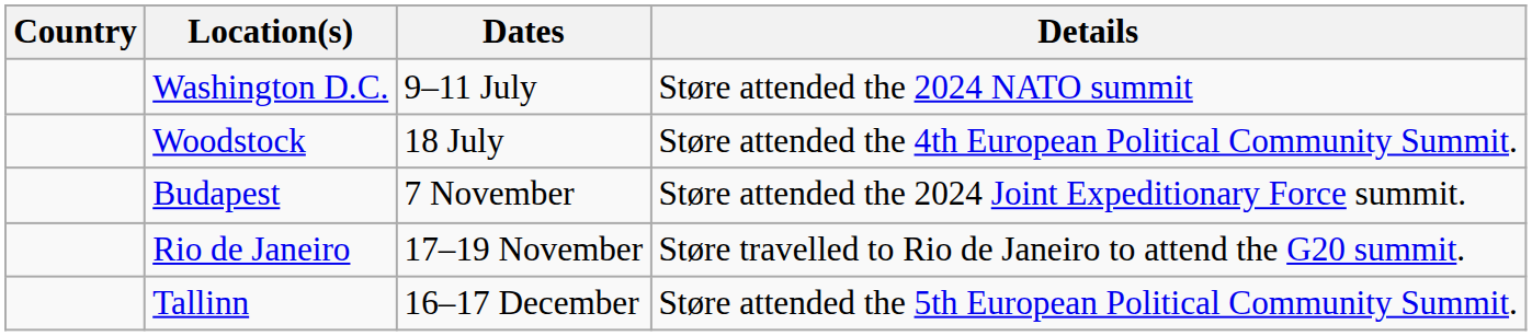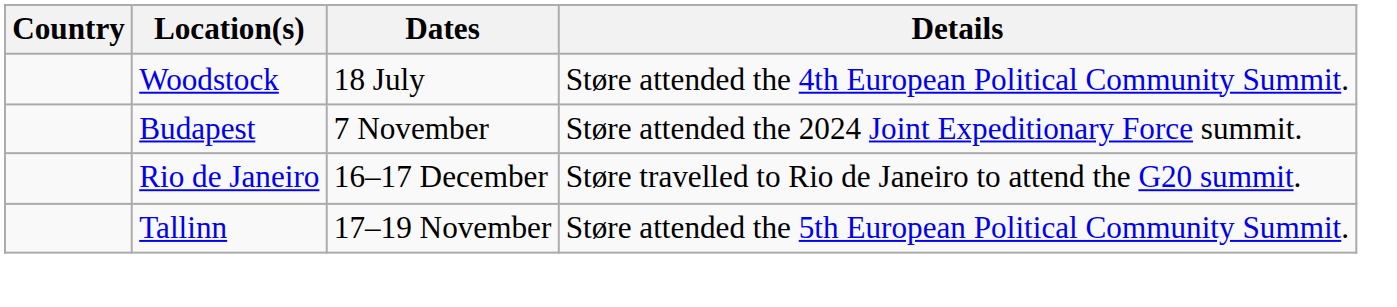- row: Washington D.C. | 9–11 July | Støre attended the 2024 NATO summit
Rio de Janeiro | Dates: 17–19 November -> 16–17 December
Tallinn | Dates: 16–17 December -> 17–19 November
